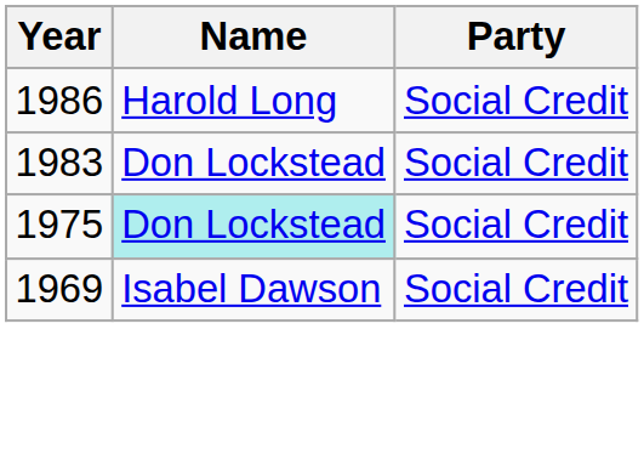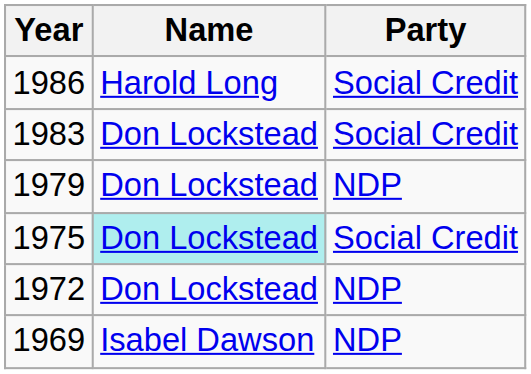+ row: 1979 | Don Lockstead | NDP
+ row: 1972 | Don Lockstead | NDP
1969 | Party: Social Credit -> NDP
